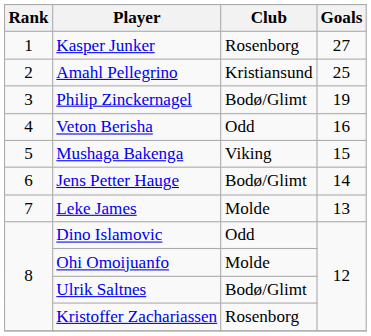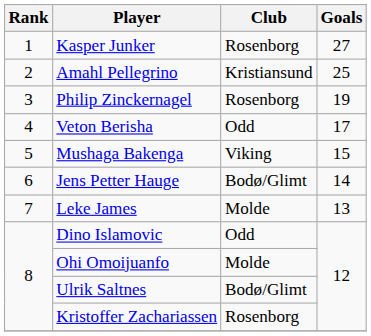Philip Zinckernagel | Club: Bodø/Glimt -> Rosenborg
Veton Berisha | Goals: 16 -> 17
